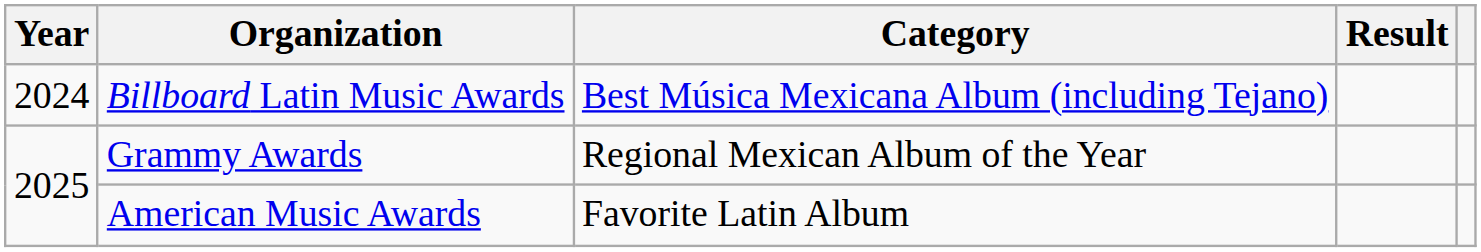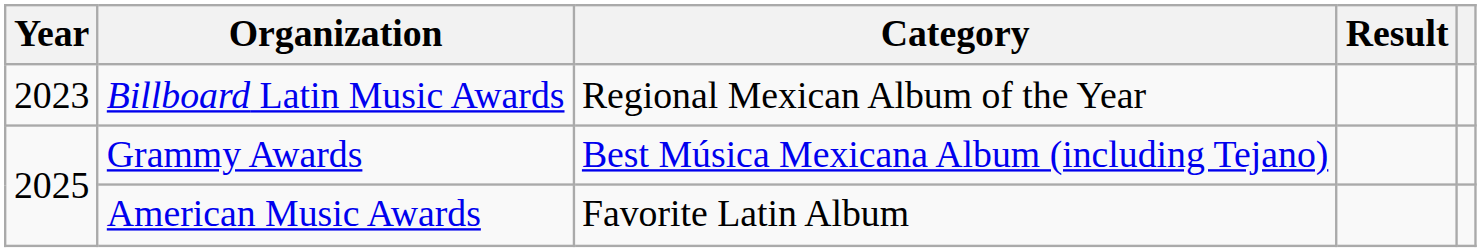Billboard Latin Music Awards | Year: 2024 -> 2023
Billboard Latin Music Awards | Category: Best Música Mexicana Album (including Tejano) -> Regional Mexican Album of the Year
Grammy Awards | Category: Regional Mexican Album of the Year -> Best Música Mexicana Album (including Tejano)
